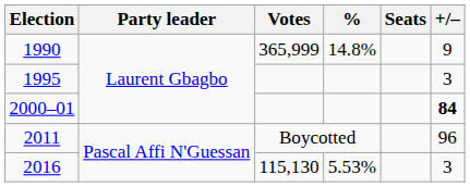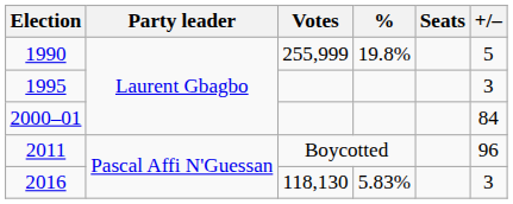1990 | Votes: 365,999 -> 255,999
1990 | %: 14.8% -> 19.8%
1990 | +/–: 9 -> 5
2000–01 | +/–: bold -> normal
2016 | Votes: 115,130 -> 118,130
2016 | %: 5.53% -> 5.83%
